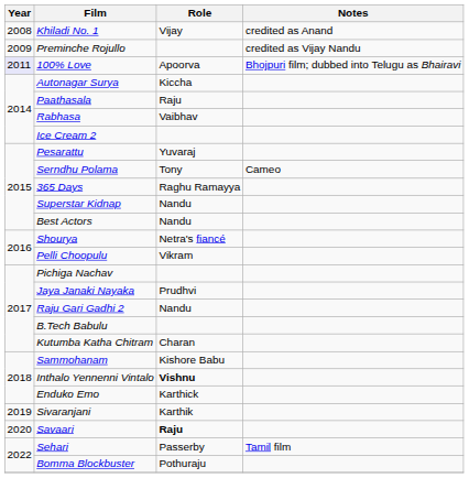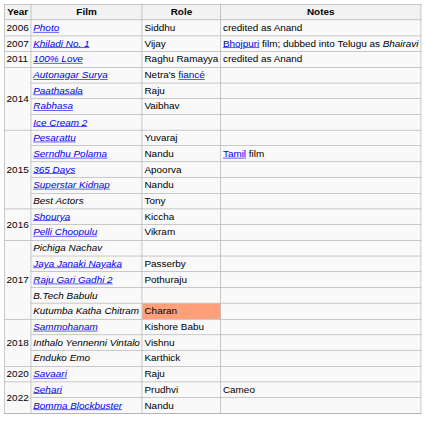+ row: 2006 | Photo | Siddhu | credited as Anand
Khiladi No. 1 | Year: 2008 -> 2007
Khiladi No. 1 | Notes: credited as Anand -> Bhojpuri film; dubbed into Telugu as Bhairavi
- row: 2009 | Preminche Rojullo | credited as Vijay Nandu
100% Love | Year: lavender background -> no background
100% Love | Role: Apoorva -> Raghu Ramayya
100% Love | Notes: Bhojpuri film; dubbed into Telugu as Bhairavi -> credited as Anand
Autonagar Surya | Role: Kiccha -> Netra's fiancé
Serndhu Polama | Role: Tony -> Nandu
Serndhu Polama | Notes: Cameo -> Tamil film
365 Days | Role: Raghu Ramayya -> Apoorva
Best Actors | Role: Nandu -> Tony
Shourya | Role: Netra's fiancé -> Kiccha
Jaya Janaki Nayaka | Role: Prudhvi -> Passerby
Raju Gari Gadhi 2 | Role: Nandu -> Pothuraju
Kutumba Katha Chitram | Role: no background -> lightsalmon background
Inthalo Yennenni Vintalo | Role: bold -> normal
- row: 2019 | Sivaranjani | Karthik
Savaari | Role: bold -> normal
Sehari | Role: Passerby -> Prudhvi
Sehari | Notes: Tamil film -> Cameo
Bomma Blockbuster | Role: Pothuraju -> Nandu
